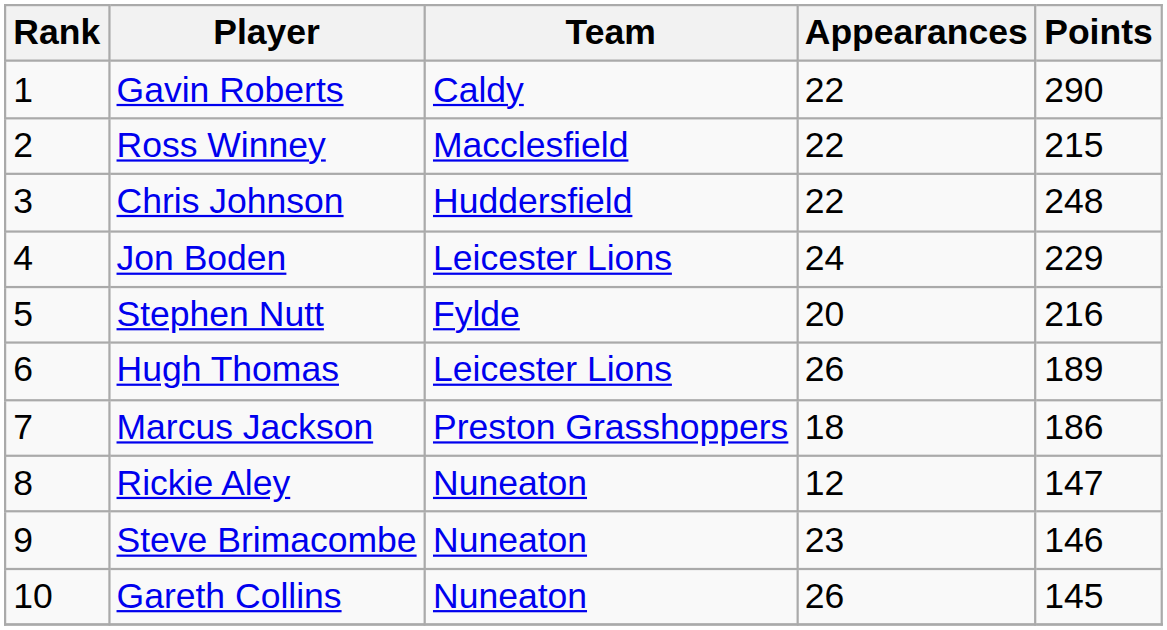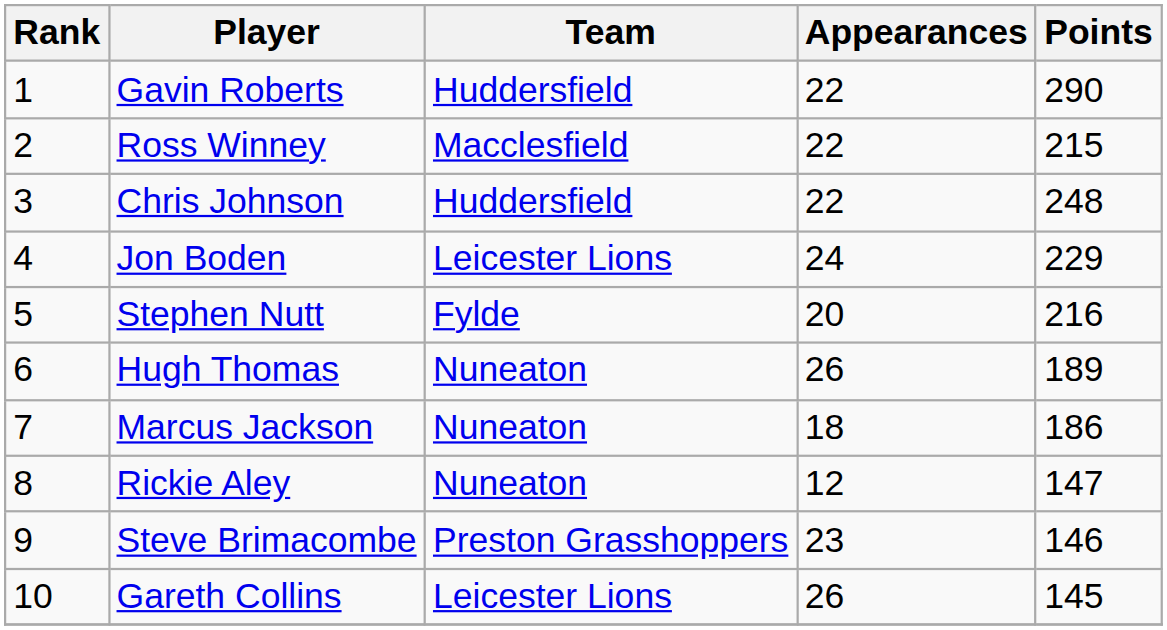Gavin Roberts | Team: Caldy -> Huddersfield
Hugh Thomas | Team: Leicester Lions -> Nuneaton
Marcus Jackson | Team: Preston Grasshoppers -> Nuneaton
Steve Brimacombe | Team: Nuneaton -> Preston Grasshoppers
Gareth Collins | Team: Nuneaton -> Leicester Lions
